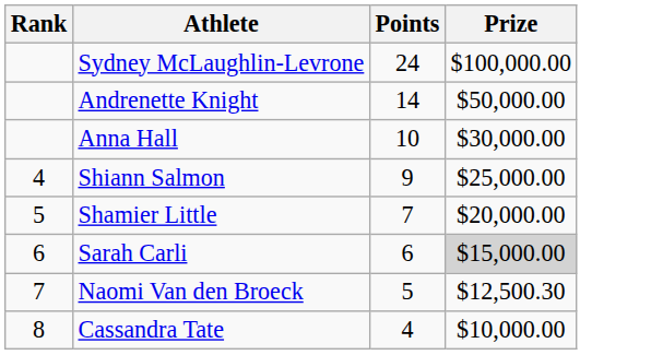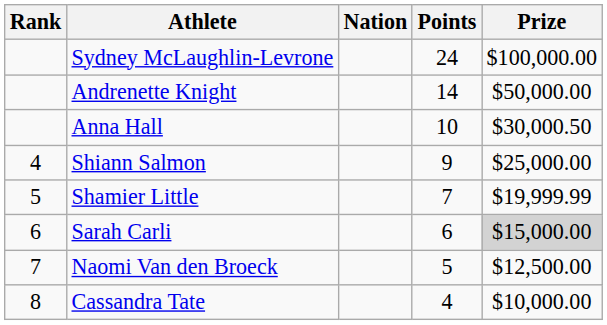+ column: Nation
Anna Hall | Prize: $30,000.00 -> $30,000.50
Shamier Little | Prize: $20,000.00 -> $19,999.99
Naomi Van den Broeck | Prize: $12,500.30 -> $12,500.00
